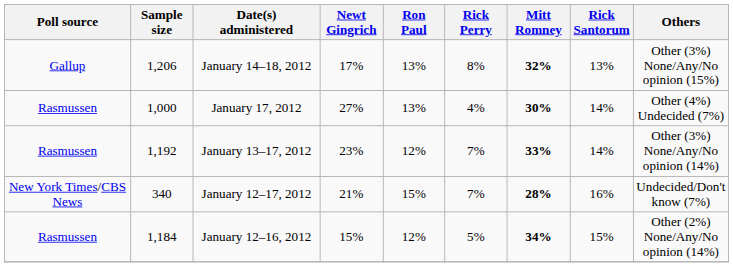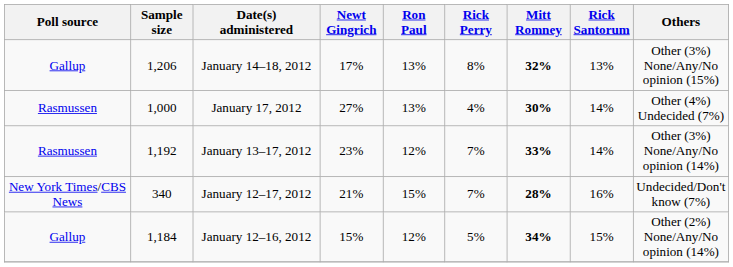January 12–16, 2012 | Poll source: Rasmussen -> Gallup
